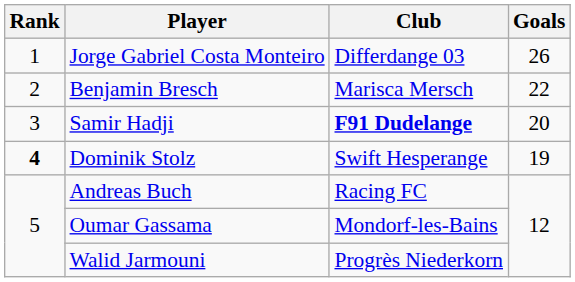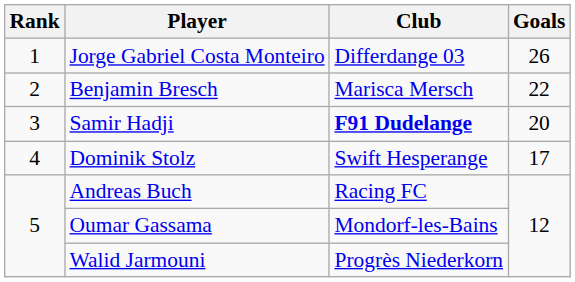Dominik Stolz | Rank: bold -> normal
Dominik Stolz | Goals: 19 -> 17
